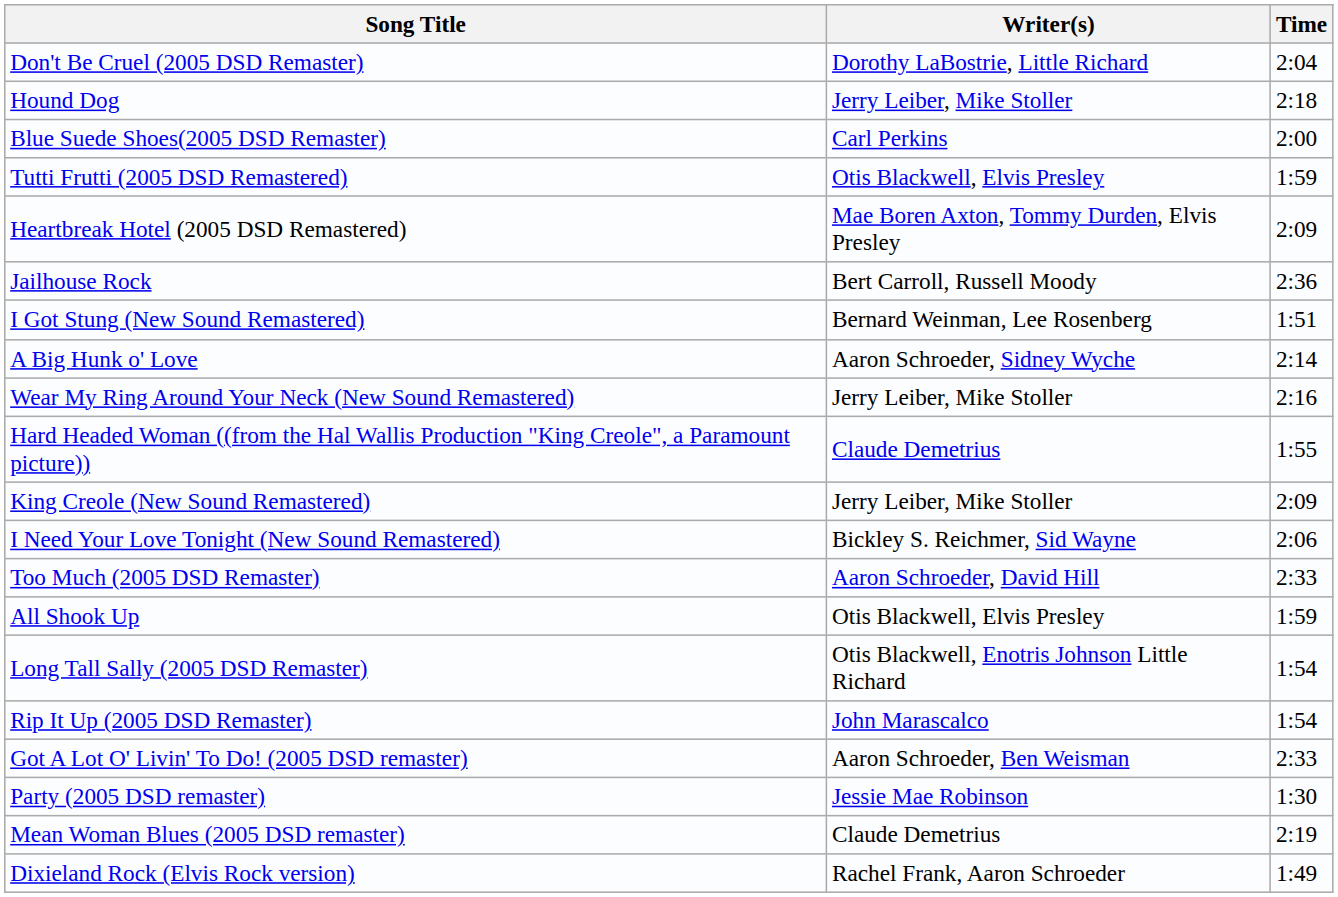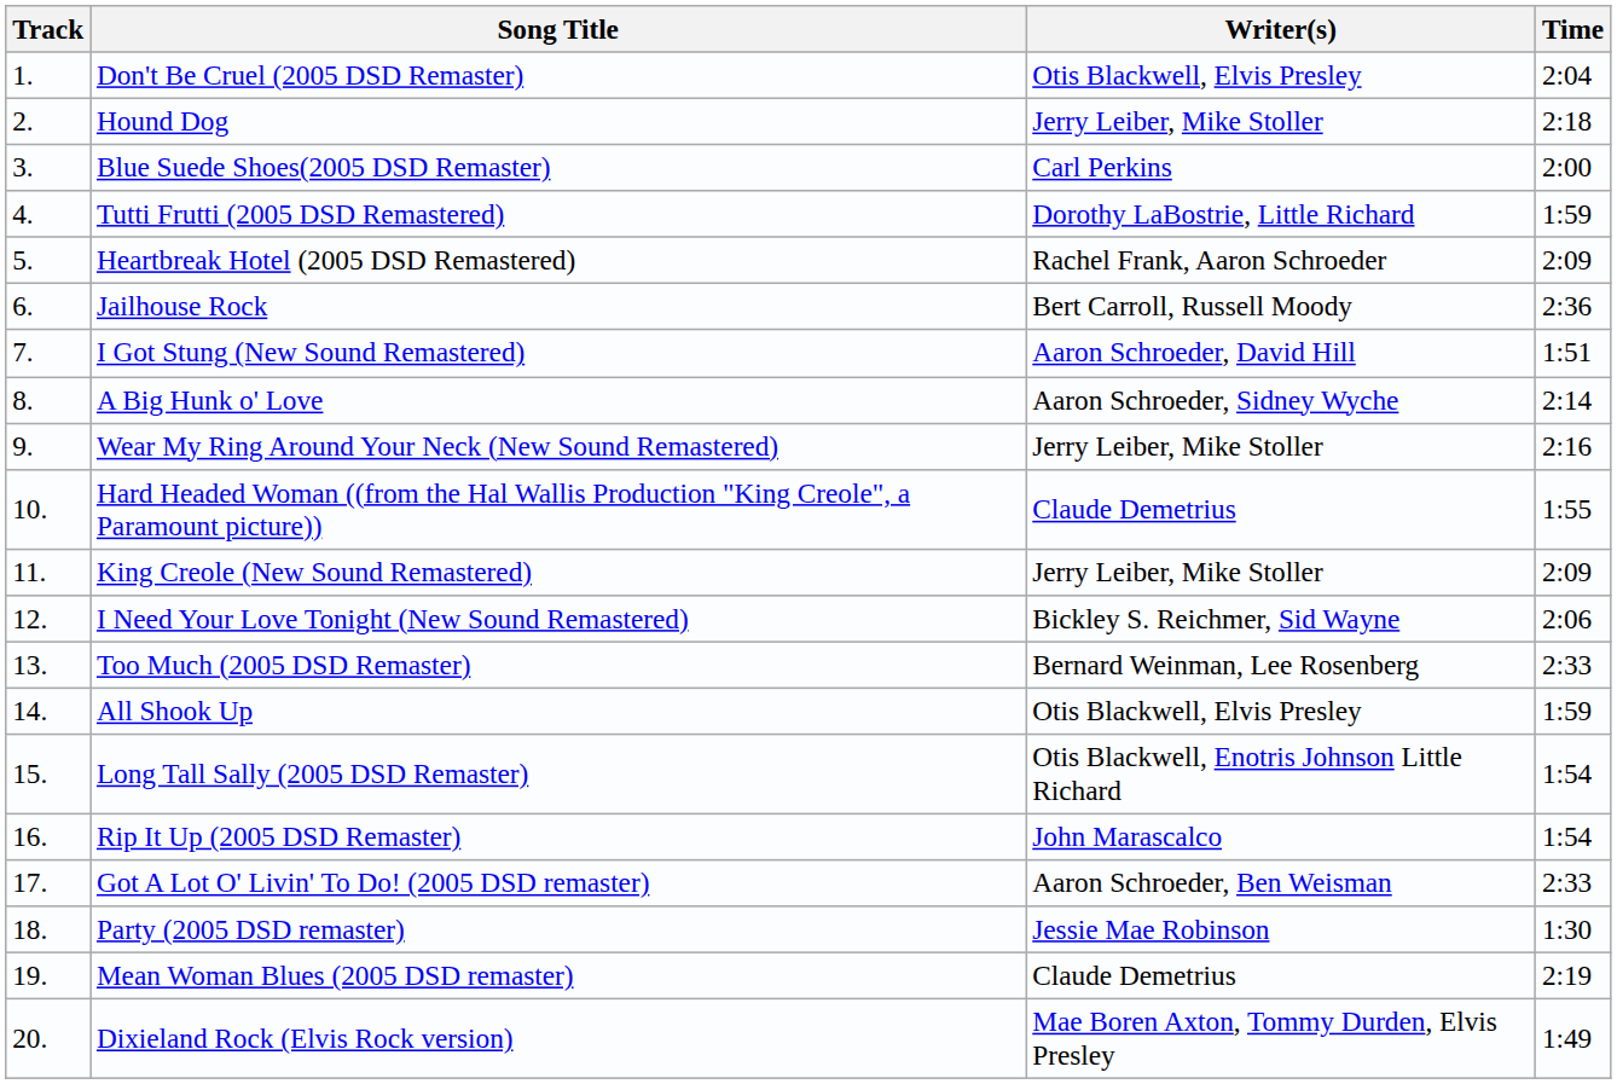+ column: Track | 1. | 2. | 3. | 4. | 5. | 6. | 7. | 8. | 9. | 10. | 11. | 12. | 13. | 14. | 15. | 16. | 17. | 18. | 19. | 20.
Don't Be Cruel (2005 DSD Remaster) | Writer(s): Dorothy LaBostrie, Little Richard -> Otis Blackwell, Elvis Presley
Tutti Frutti (2005 DSD Remastered) | Writer(s): Otis Blackwell, Elvis Presley -> Dorothy LaBostrie, Little Richard
Heartbreak Hotel (2005 DSD Remastered) | Writer(s): Mae Boren Axton, Tommy Durden, Elvis Presley -> Rachel Frank, Aaron Schroeder
I Got Stung (New Sound Remastered) | Writer(s): Bernard Weinman, Lee Rosenberg -> Aaron Schroeder, David Hill
Too Much (2005 DSD Remaster) | Writer(s): Aaron Schroeder, David Hill -> Bernard Weinman, Lee Rosenberg
Dixieland Rock (Elvis Rock version) | Writer(s): Rachel Frank, Aaron Schroeder -> Mae Boren Axton, Tommy Durden, Elvis Presley
